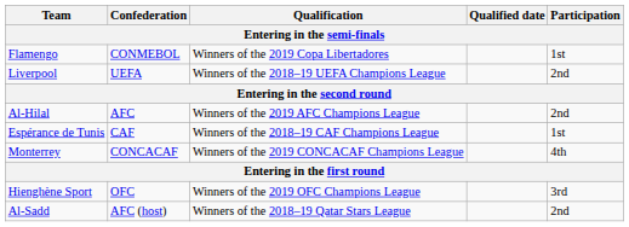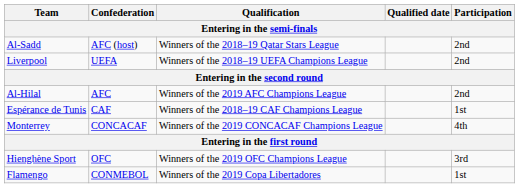rows swapped: Flamengo <-> Al-Sadd
